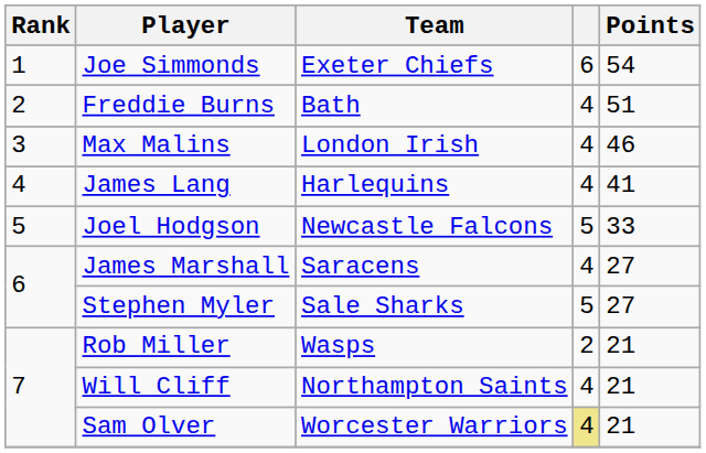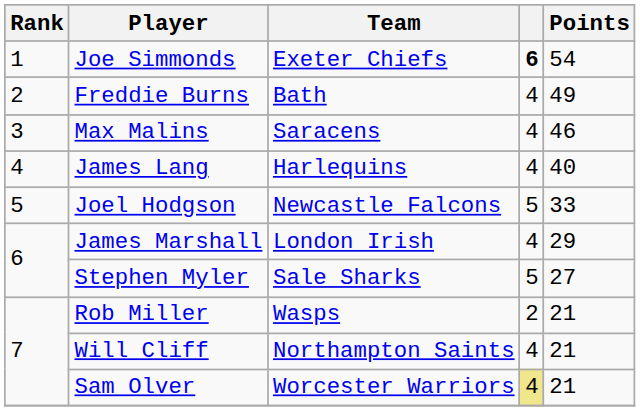Joe Simmonds | column 4: normal -> bold
Freddie Burns | Points: 51 -> 49
Max Malins | Team: London Irish -> Saracens
James Lang | Points: 41 -> 40
James Marshall | Team: Saracens -> London Irish
James Marshall | Points: 27 -> 29
